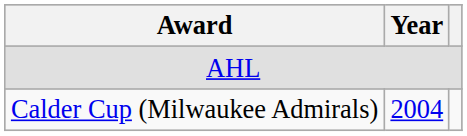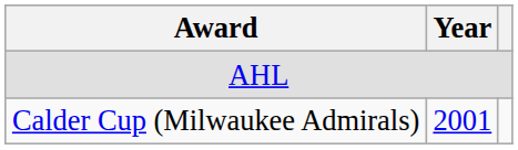Calder Cup (Milwaukee Admirals) | Year: 2004 -> 2001
